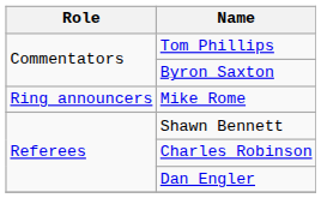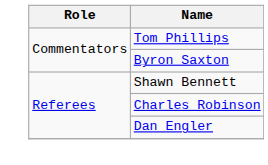- row: Ring announcers | Mike Rome
